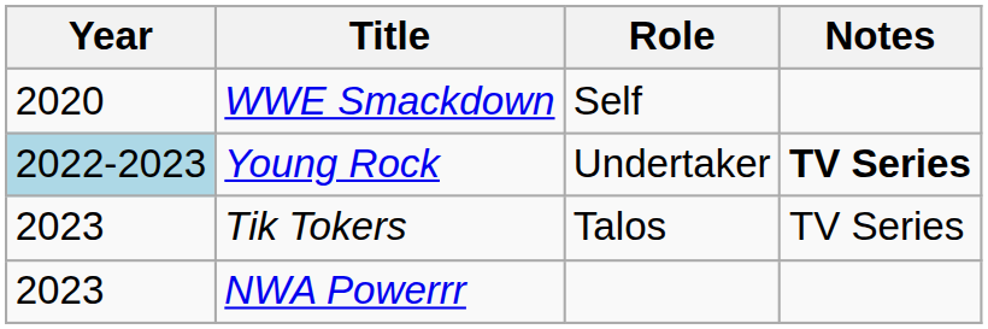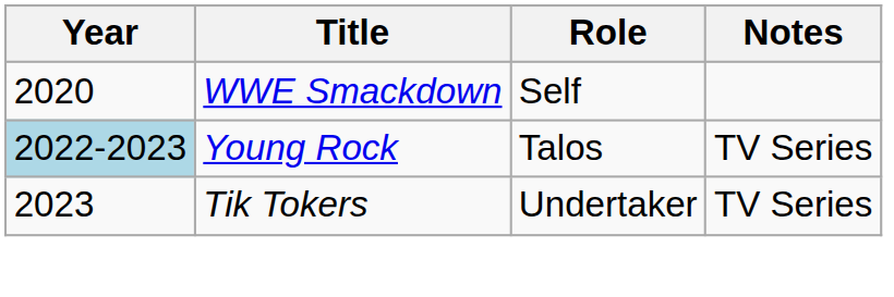Young Rock | Role: Undertaker -> Talos
Young Rock | Notes: bold -> normal
Tik Tokers | Role: Talos -> Undertaker
- row: 2023 | NWA Powerrr
